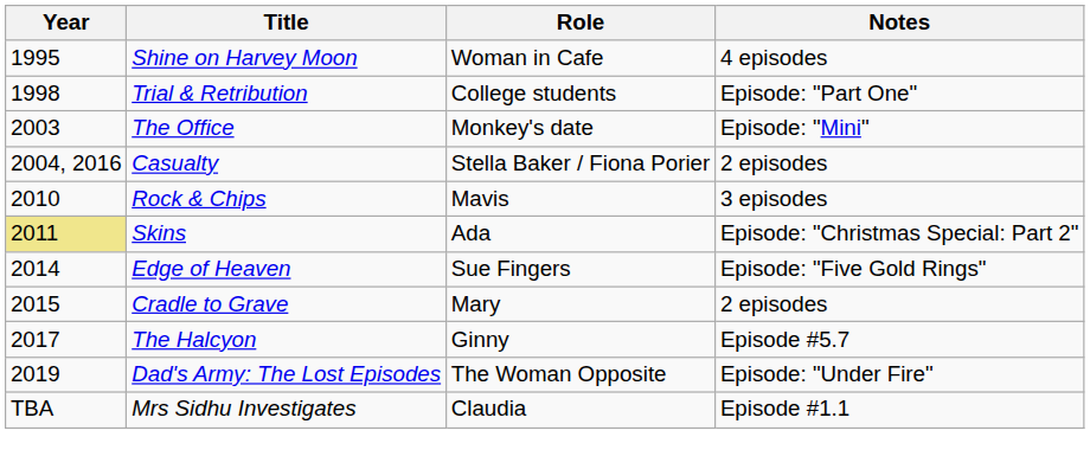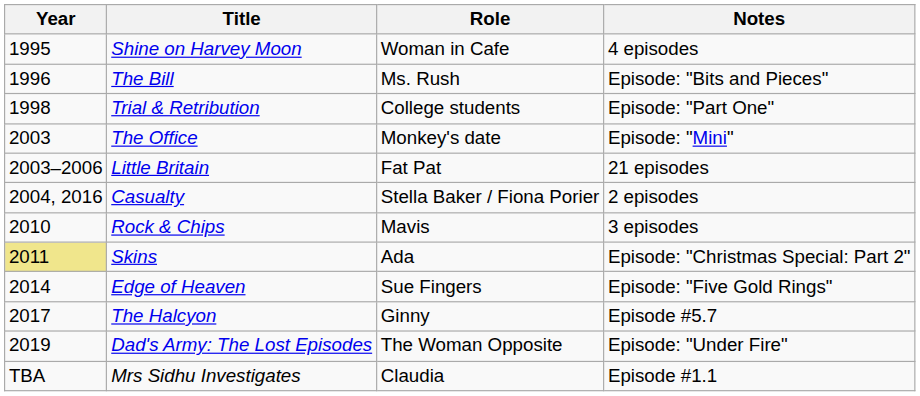+ row: 1996 | The Bill | Ms. Rush | Episode: "Bits and Pieces"
+ row: 2003–2006 | Little Britain | Fat Pat | 21 episodes
- row: 2015 | Cradle to Grave | Mary | 2 episodes
